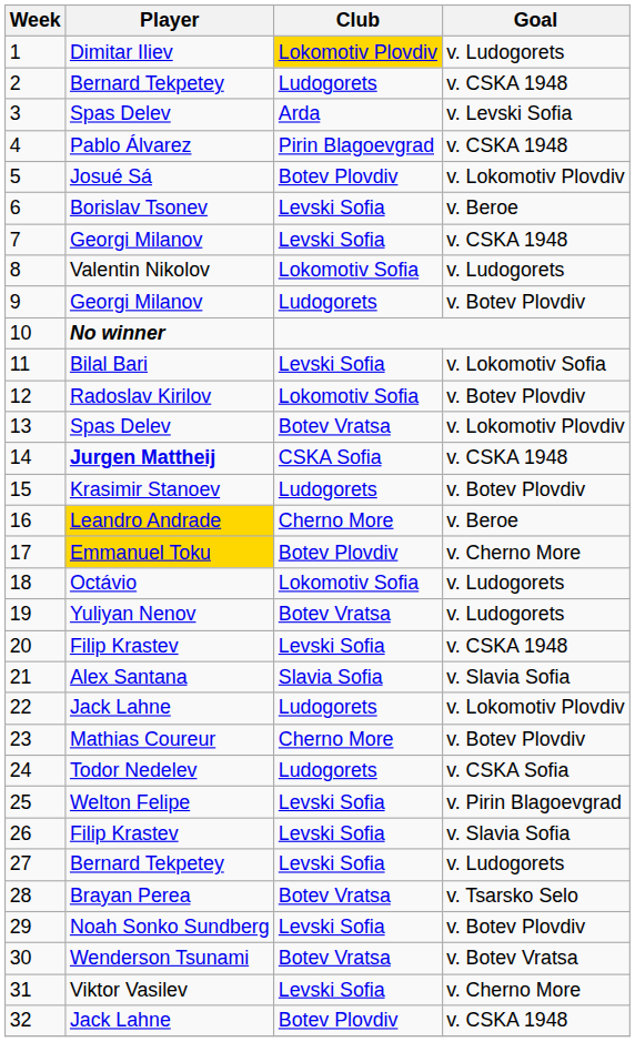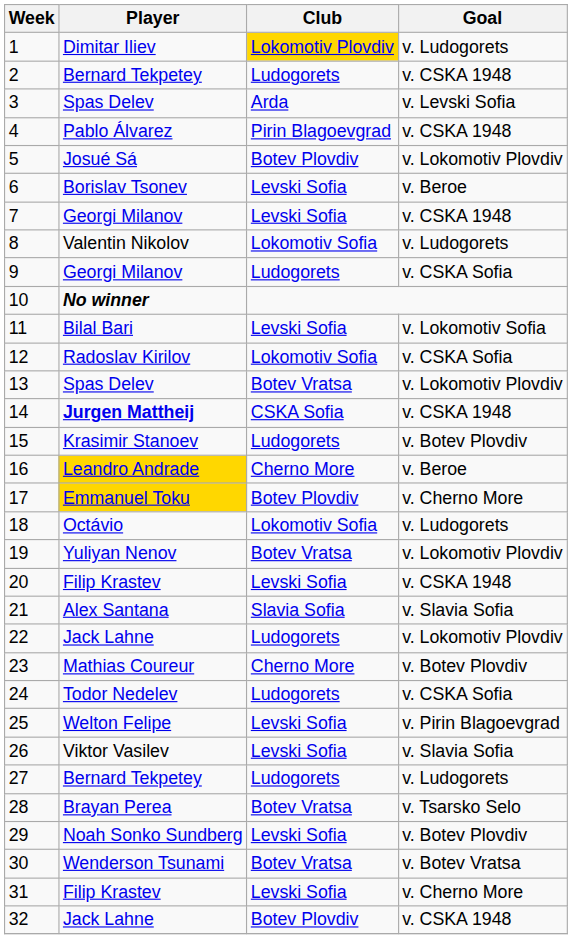9 | Goal: v. Botev Plovdiv -> v. CSKA Sofia
12 | Goal: v. Botev Plovdiv -> v. CSKA Sofia
19 | Goal: v. Ludogorets -> v. Lokomotiv Plovdiv
26 | Player: Filip Krastev -> Viktor Vasilev
27 | Club: Levski Sofia -> Ludogorets
31 | Player: Viktor Vasilev -> Filip Krastev
